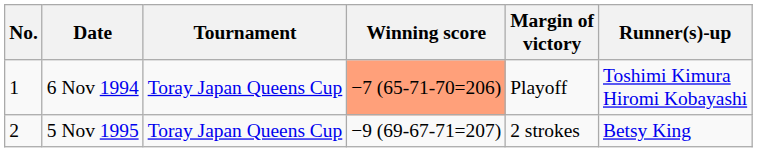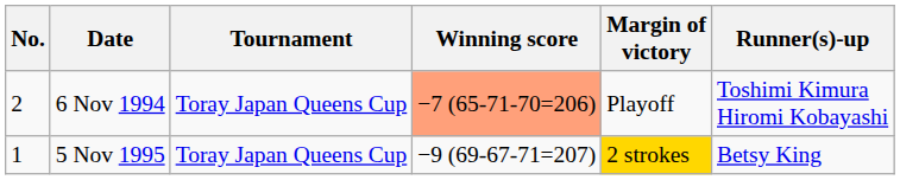6 Nov 1994 | No.: 1 -> 2
5 Nov 1995 | No.: 2 -> 1
5 Nov 1995 | Margin of victory: no background -> gold background
